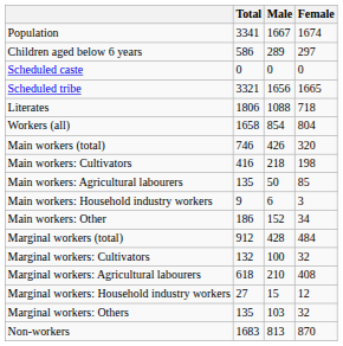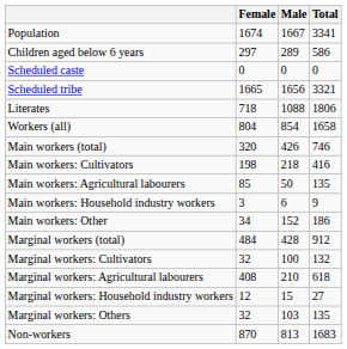columns swapped: Total <-> Female
